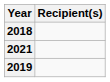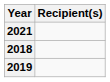rows swapped: 2021 <-> 2018
